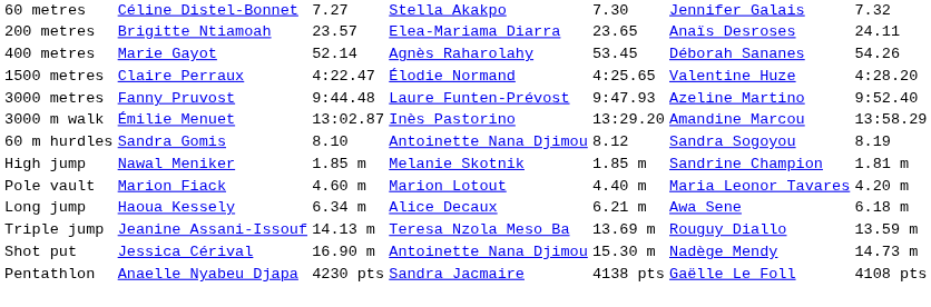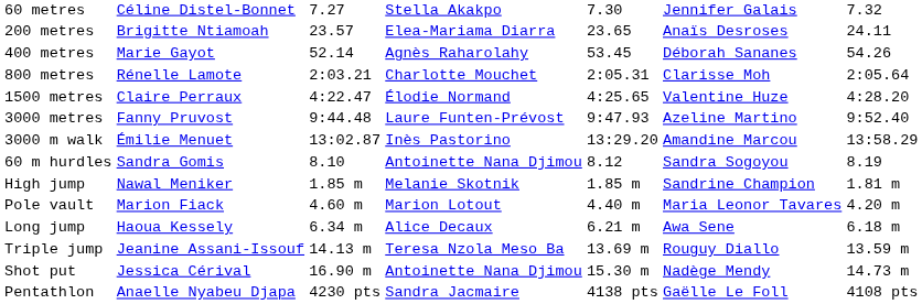+ row: 800 metres | Rénelle Lamote | 2:03.21 | Charlotte Mouchet | 2:05.31 | Clarisse Moh | 2:05.64
